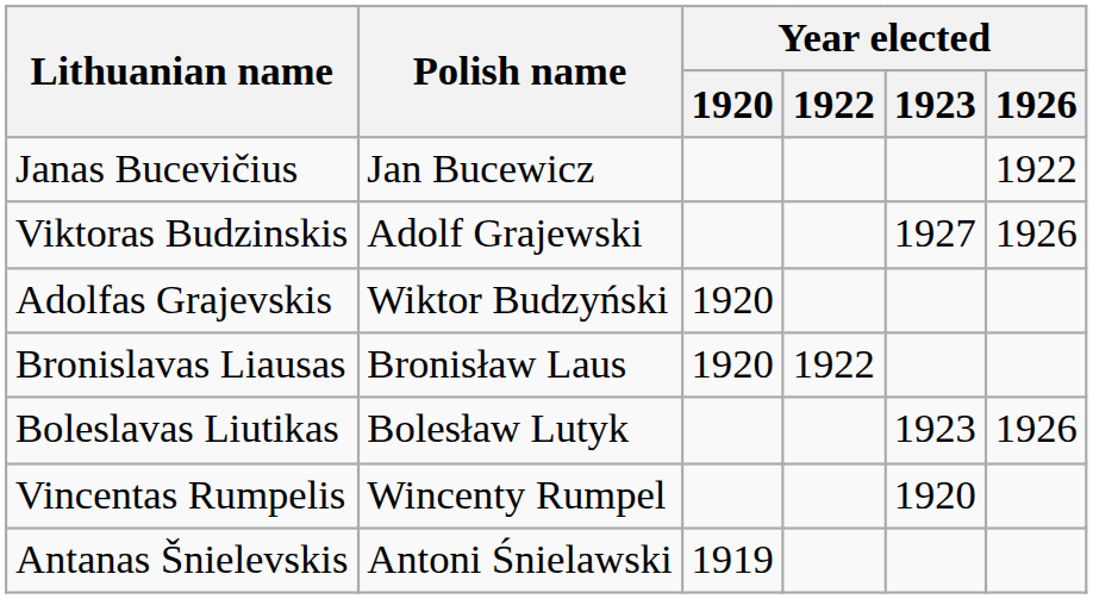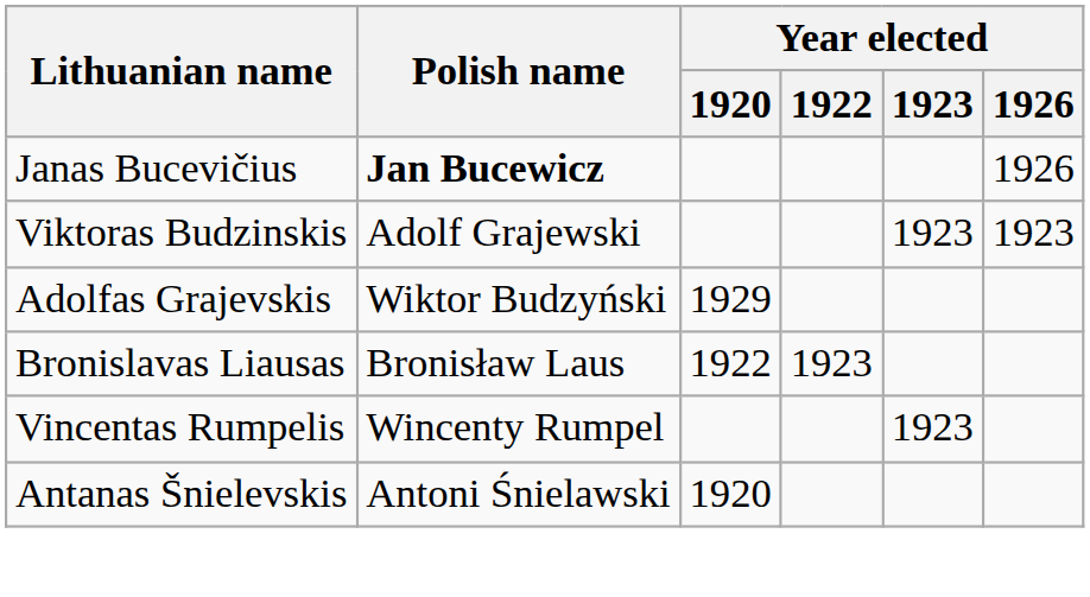Janas Bucevičius | Polish name: normal -> bold
Janas Bucevičius | Year elected / 1926: 1922 -> 1926
Viktoras Budzinskis | Year elected / 1923: 1927 -> 1923
Viktoras Budzinskis | Year elected / 1926: 1926 -> 1923
Adolfas Grajevskis | Year elected / 1920: 1920 -> 1929
Bronislavas Liausas | Year elected / 1920: 1920 -> 1922
Bronislavas Liausas | Year elected / 1922: 1922 -> 1923
- row: Boleslavas Liutikas | Bolesław Lutyk | 1923 | 1926
Vincentas Rumpelis | Year elected / 1923: 1920 -> 1923
Antanas Šnielevskis | Year elected / 1920: 1919 -> 1920
